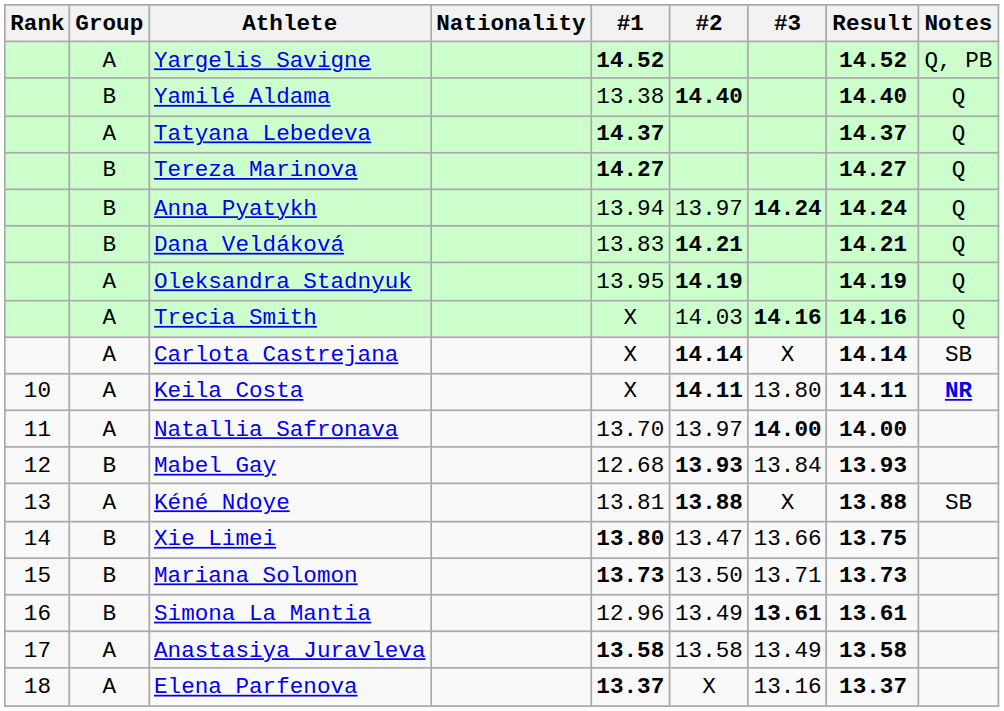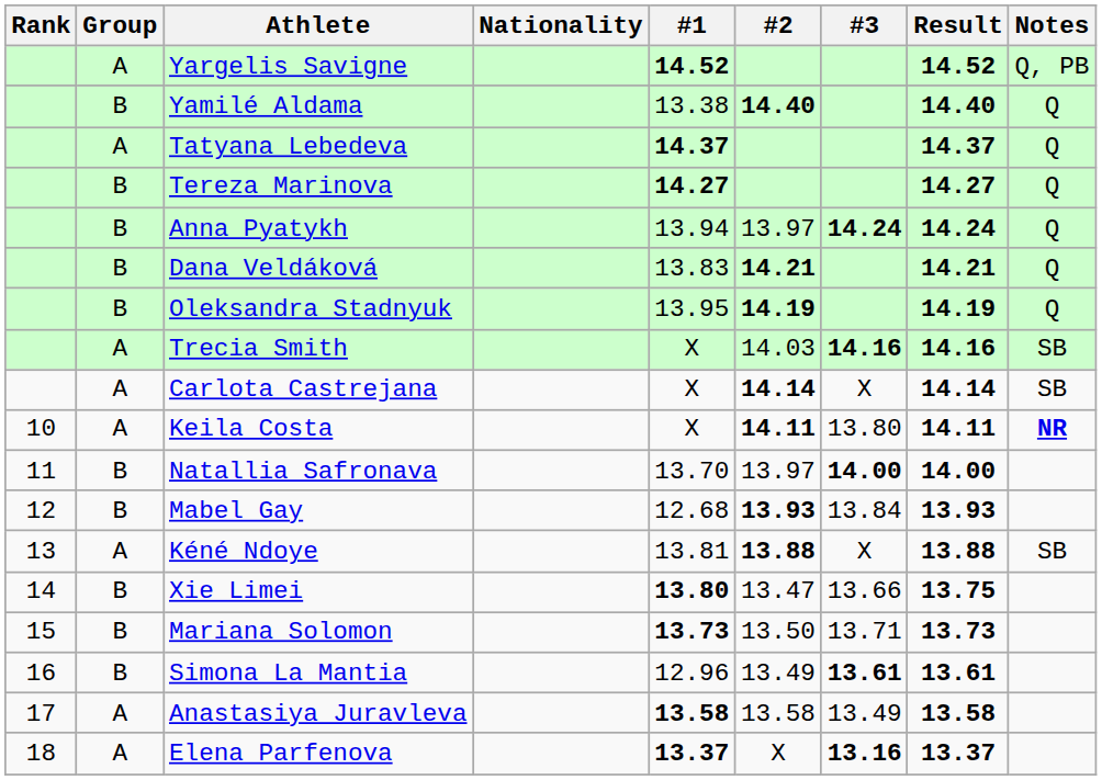Oleksandra Stadnyuk | Group: A -> B
Trecia Smith | Notes: Q -> SB
Natallia Safronava | Group: A -> B
Elena Parfenova | #3: normal -> bold
